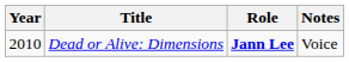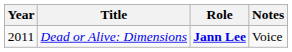Dead or Alive: Dimensions | Year: 2010 -> 2011
